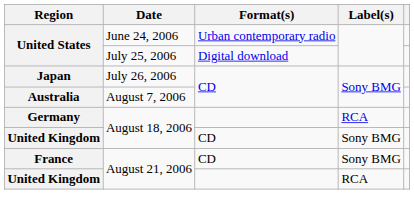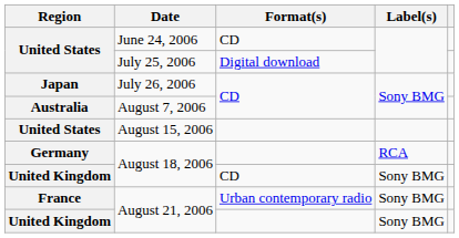June 24, 2006 | Format(s): Urban contemporary radio -> CD
+ row: United States | August 15, 2006
France / August 21, 2006 | Format(s): CD -> Urban contemporary radio
United Kingdom / August 21, 2006 | Label(s): RCA -> Sony BMG
